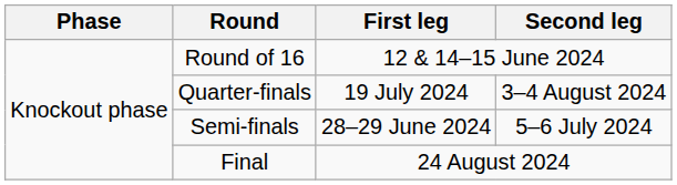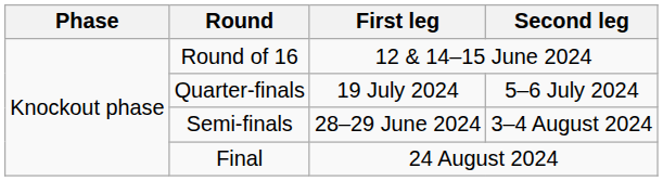Quarter-finals | Second leg: 3–4 August 2024 -> 5–6 July 2024
Semi-finals | Second leg: 5–6 July 2024 -> 3–4 August 2024
